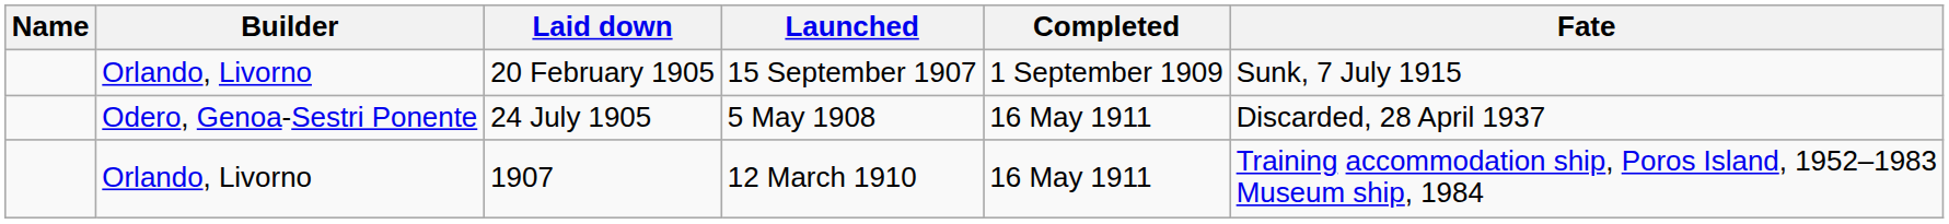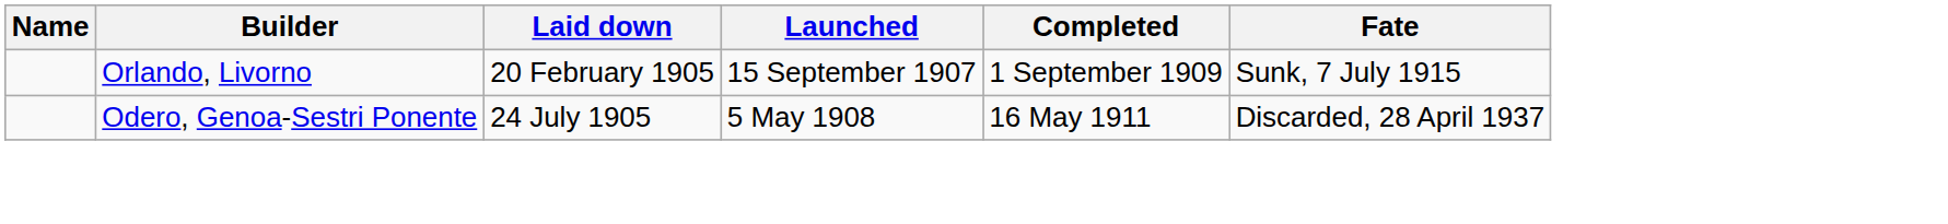- row: Orlando, Livorno | 1907 | 12 March 1910 | 16 May 1911 | Training accommodation ship, Poros Island, 1952–1983 Museum ship, 1984
